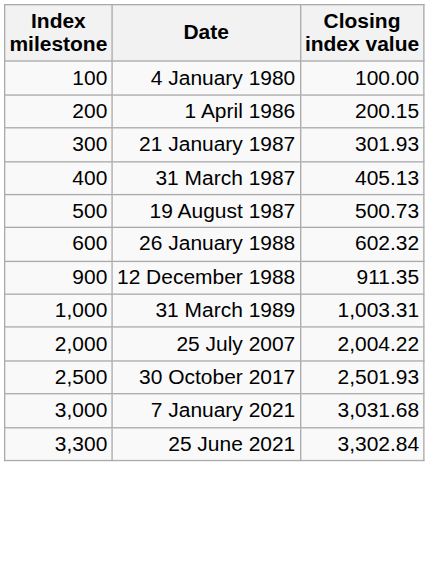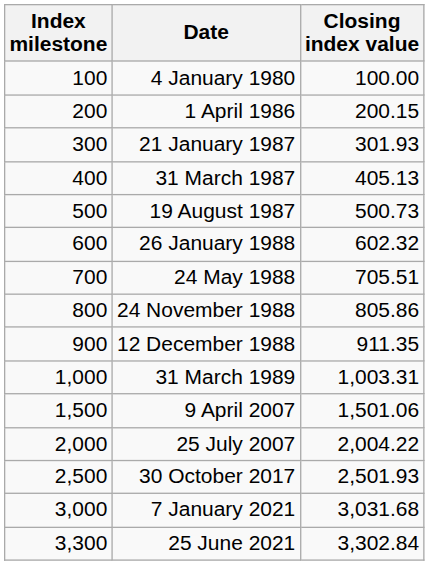+ row: 700 | 24 May 1988 | 705.51
+ row: 800 | 24 November 1988 | 805.86
+ row: 1,500 | 9 April 2007 | 1,501.06
